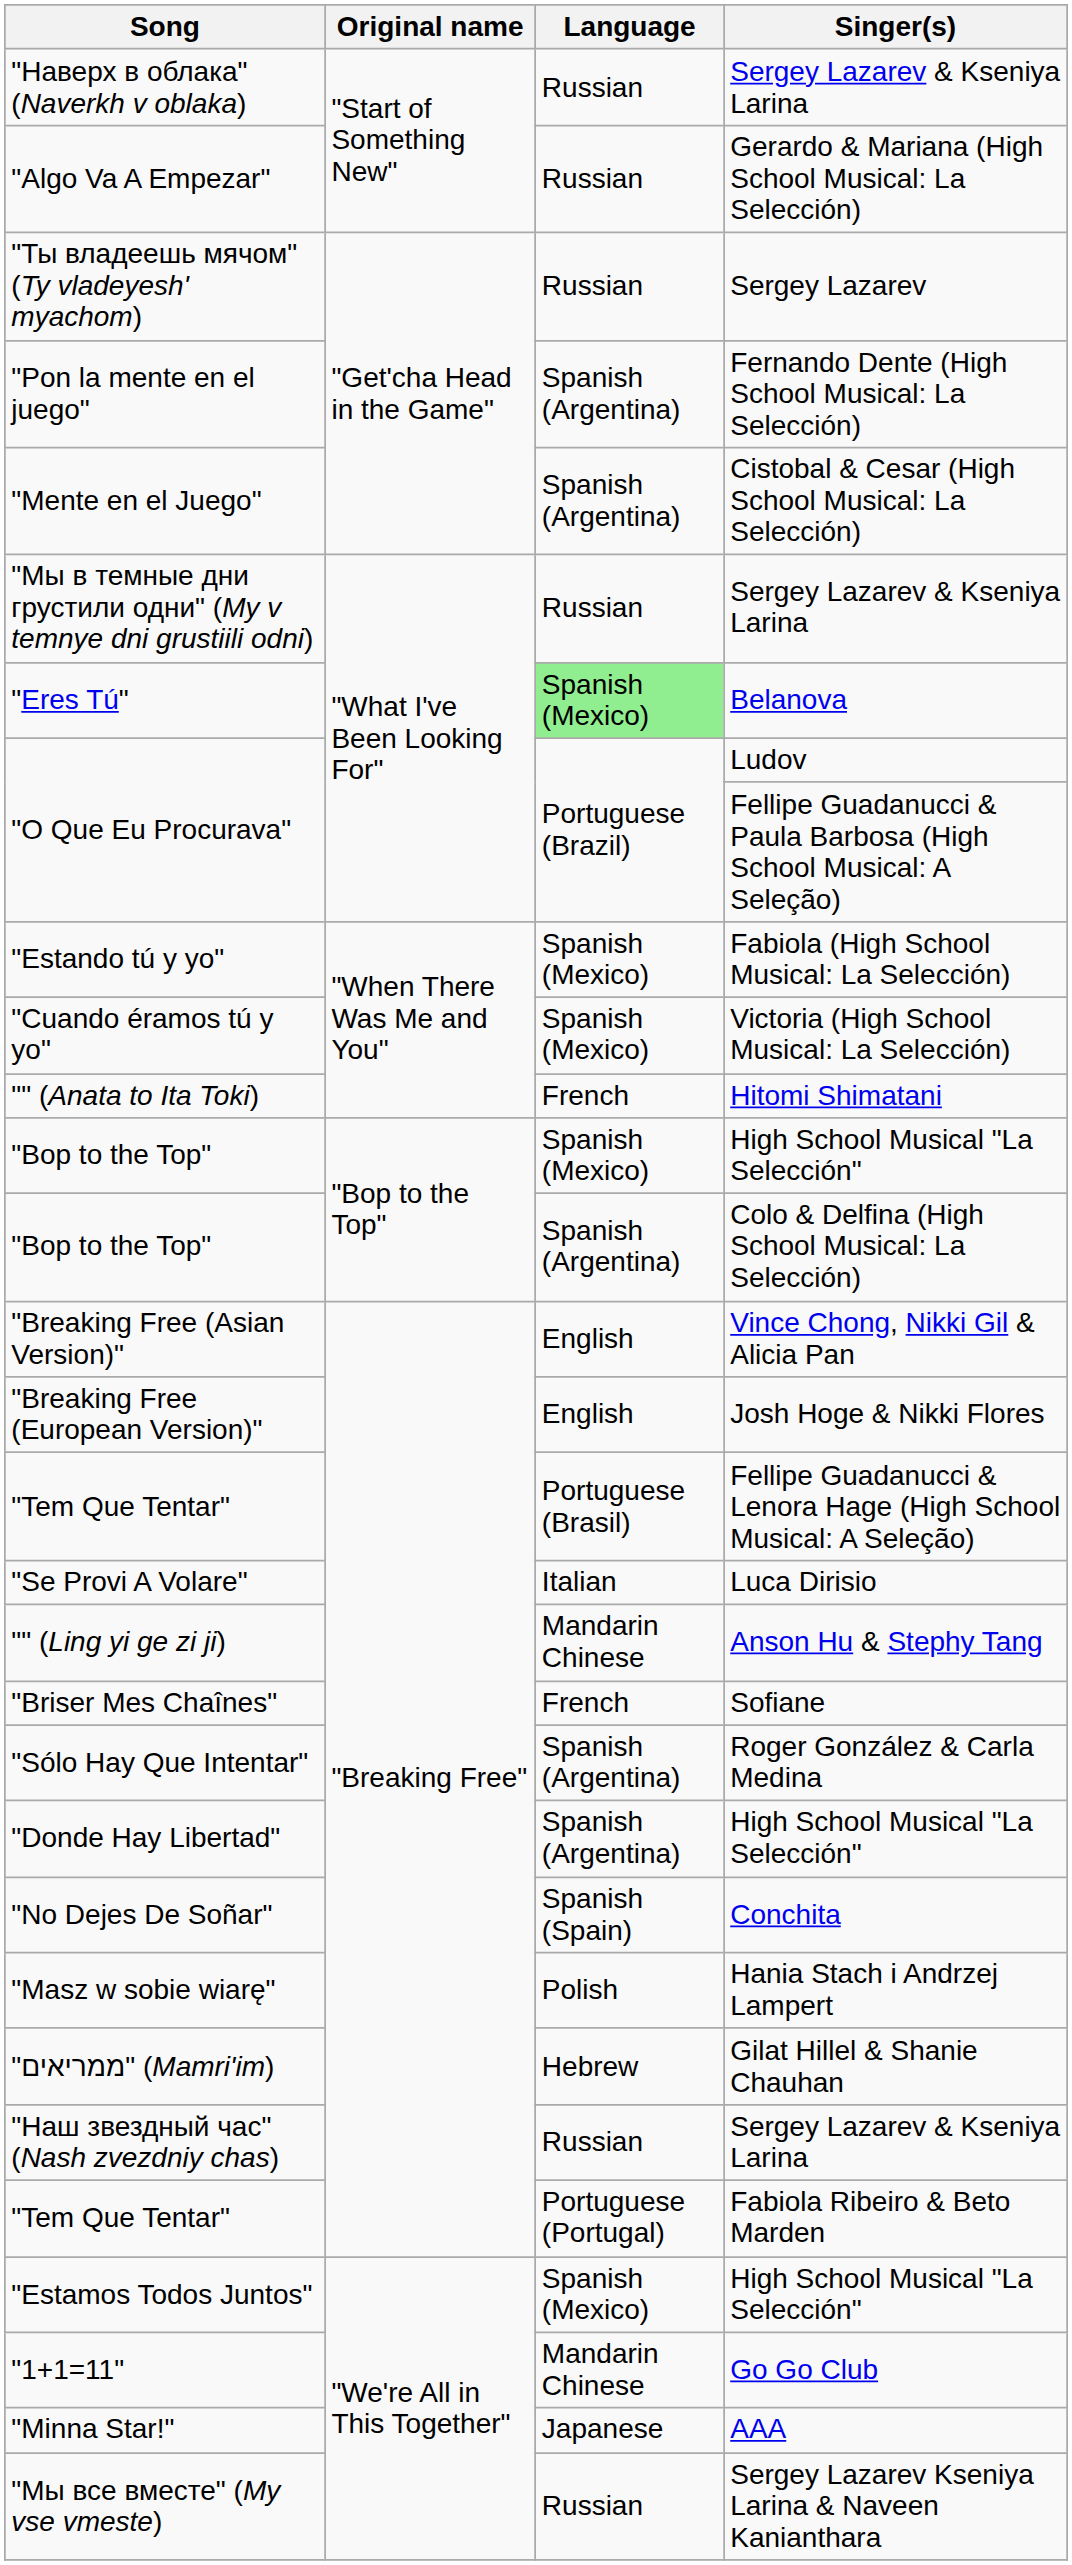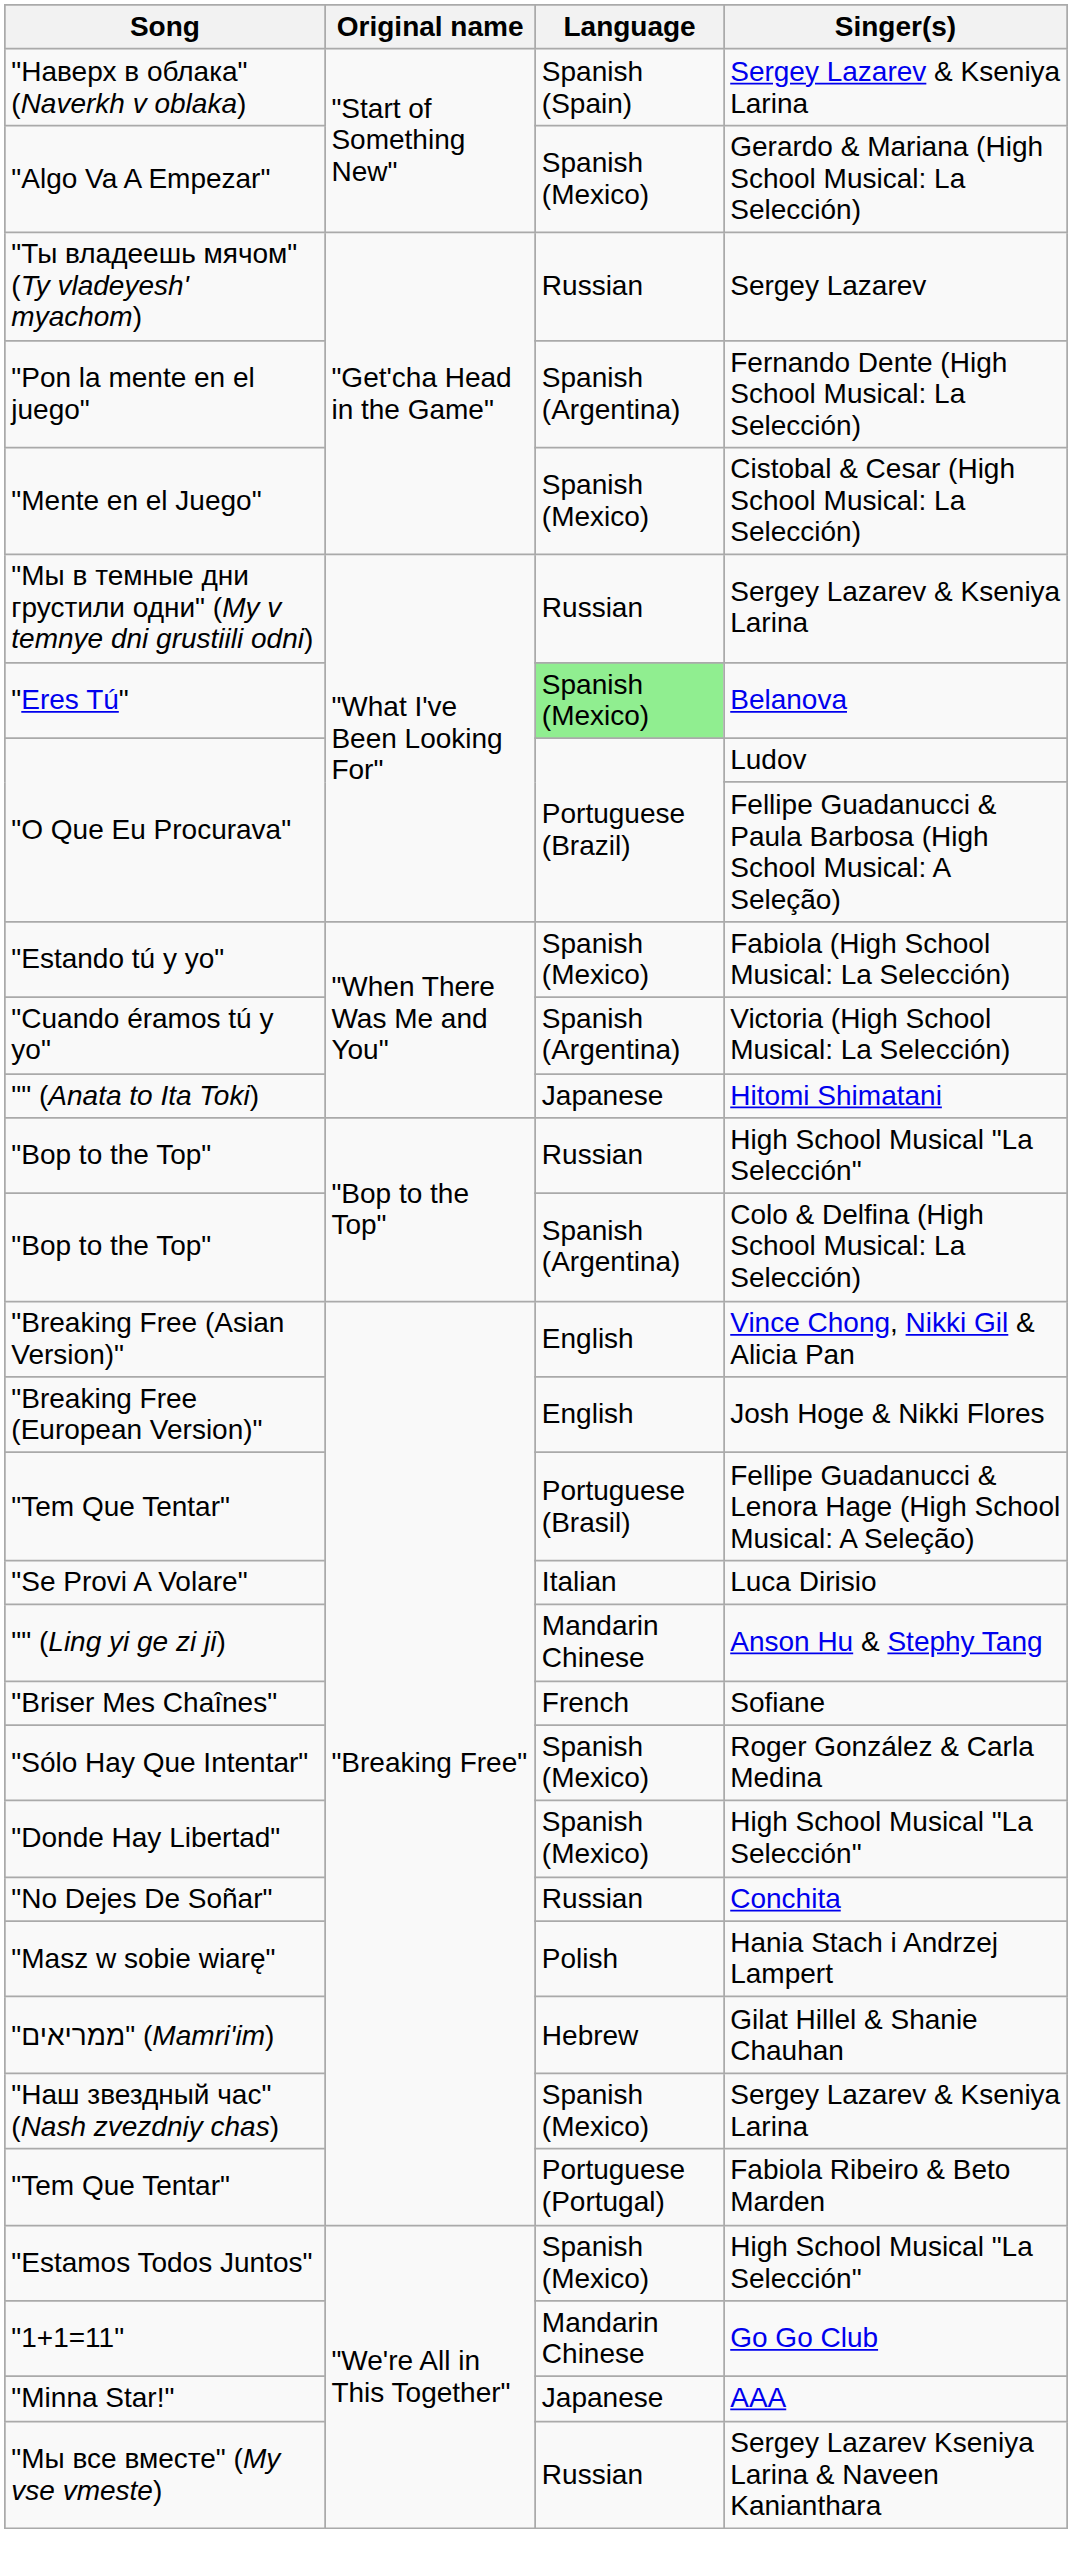"Наверх в облака" (Naverkh v oblaka) | Language: Russian -> Spanish (Spain)
"Algo Va A Empezar" | Language: Russian -> Spanish (Mexico)
"Mente en el Juego" | Language: Spanish (Argentina) -> Spanish (Mexico)
"Cuando éramos tú y yo" | Language: Spanish (Mexico) -> Spanish (Argentina)
"" (Anata to Ita Toki) | Language: French -> Japanese
"Bop to the Top" / High School Musical "La Selección" | Language: Spanish (Mexico) -> Russian
"Sólo Hay Que Intentar" | Language: Spanish (Argentina) -> Spanish (Mexico)
"Donde Hay Libertad" | Language: Spanish (Argentina) -> Spanish (Mexico)
"No Dejes De Soñar" | Language: Spanish (Spain) -> Russian
"Наш звездный час" (Nash zvezdniy chas) | Language: Russian -> Spanish (Mexico)
